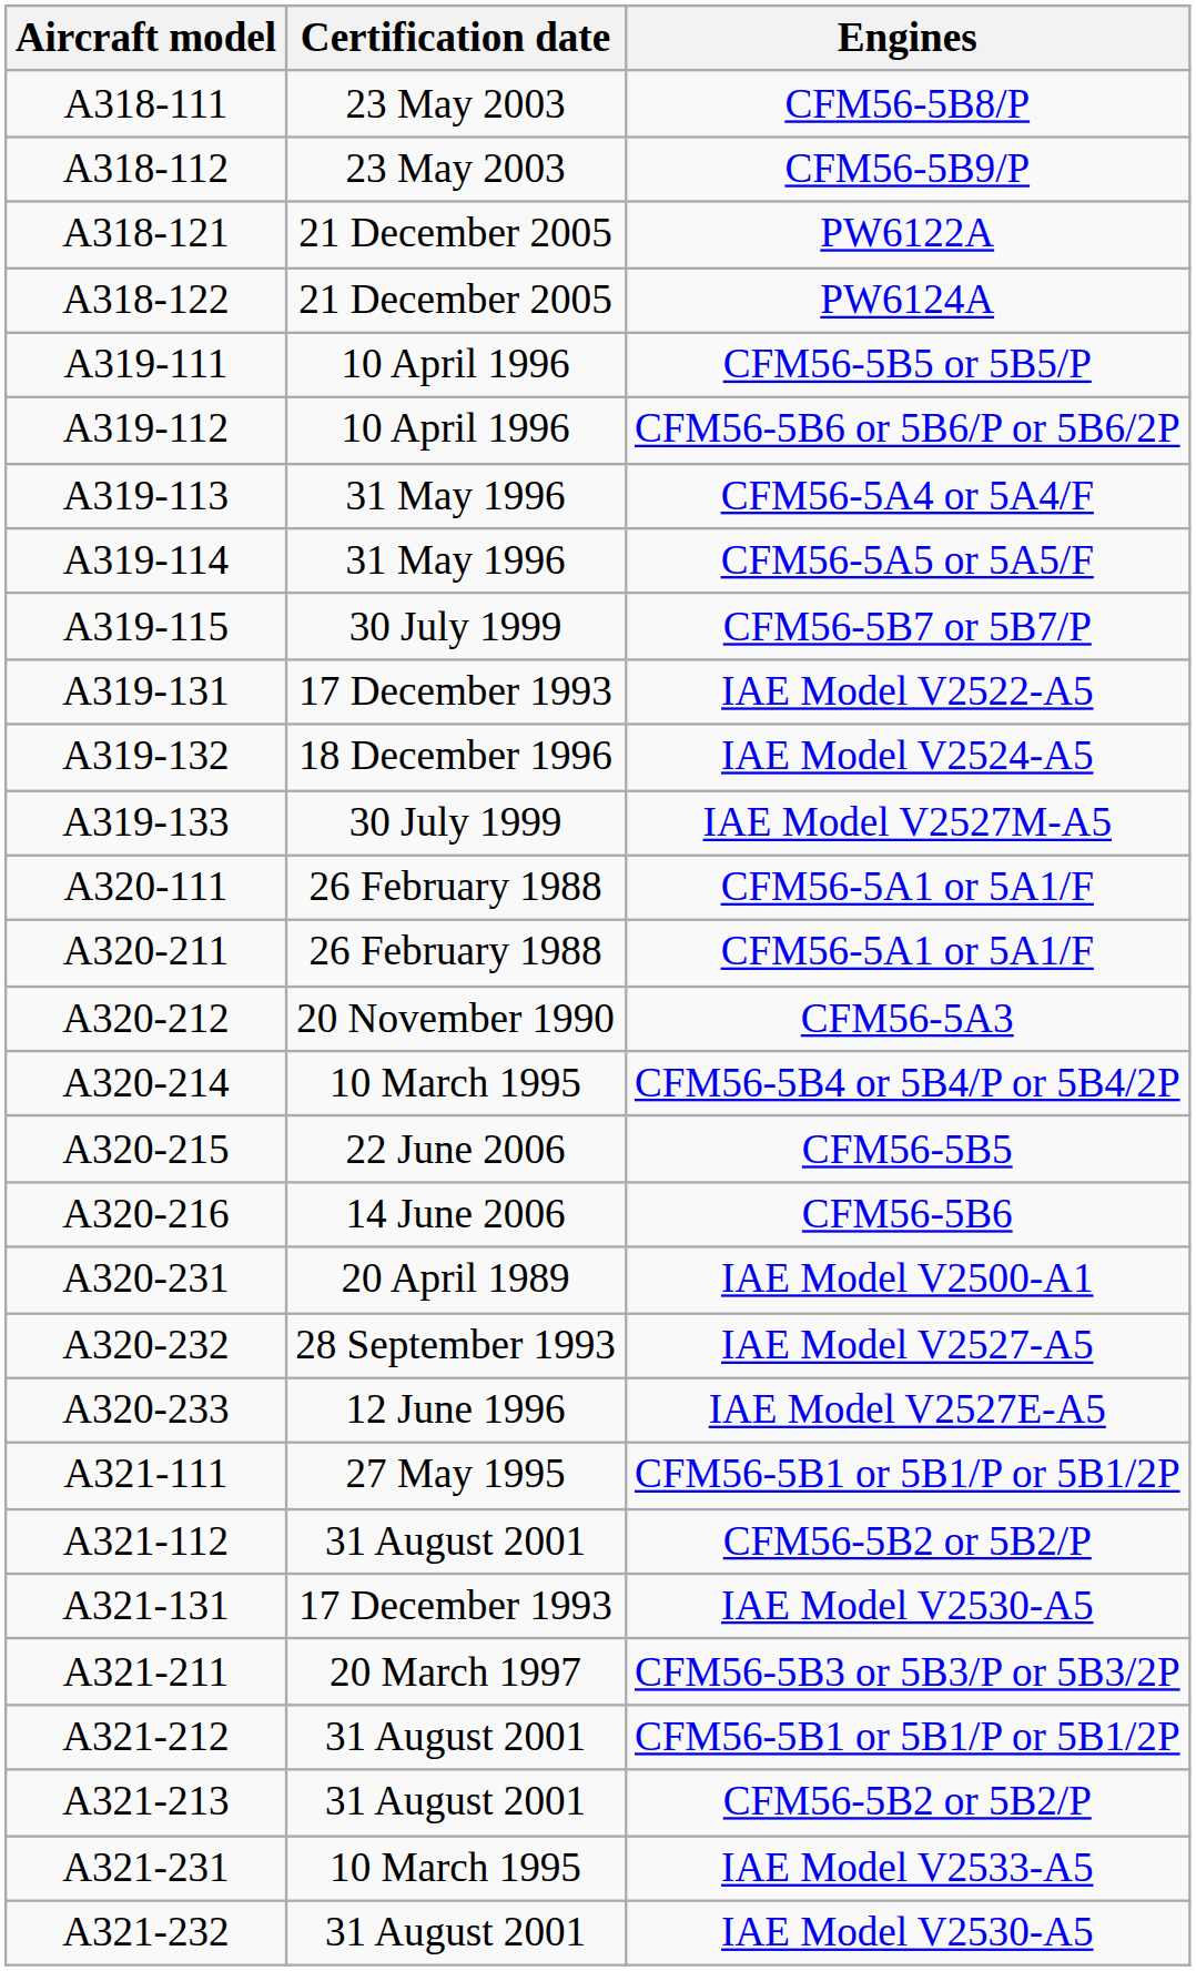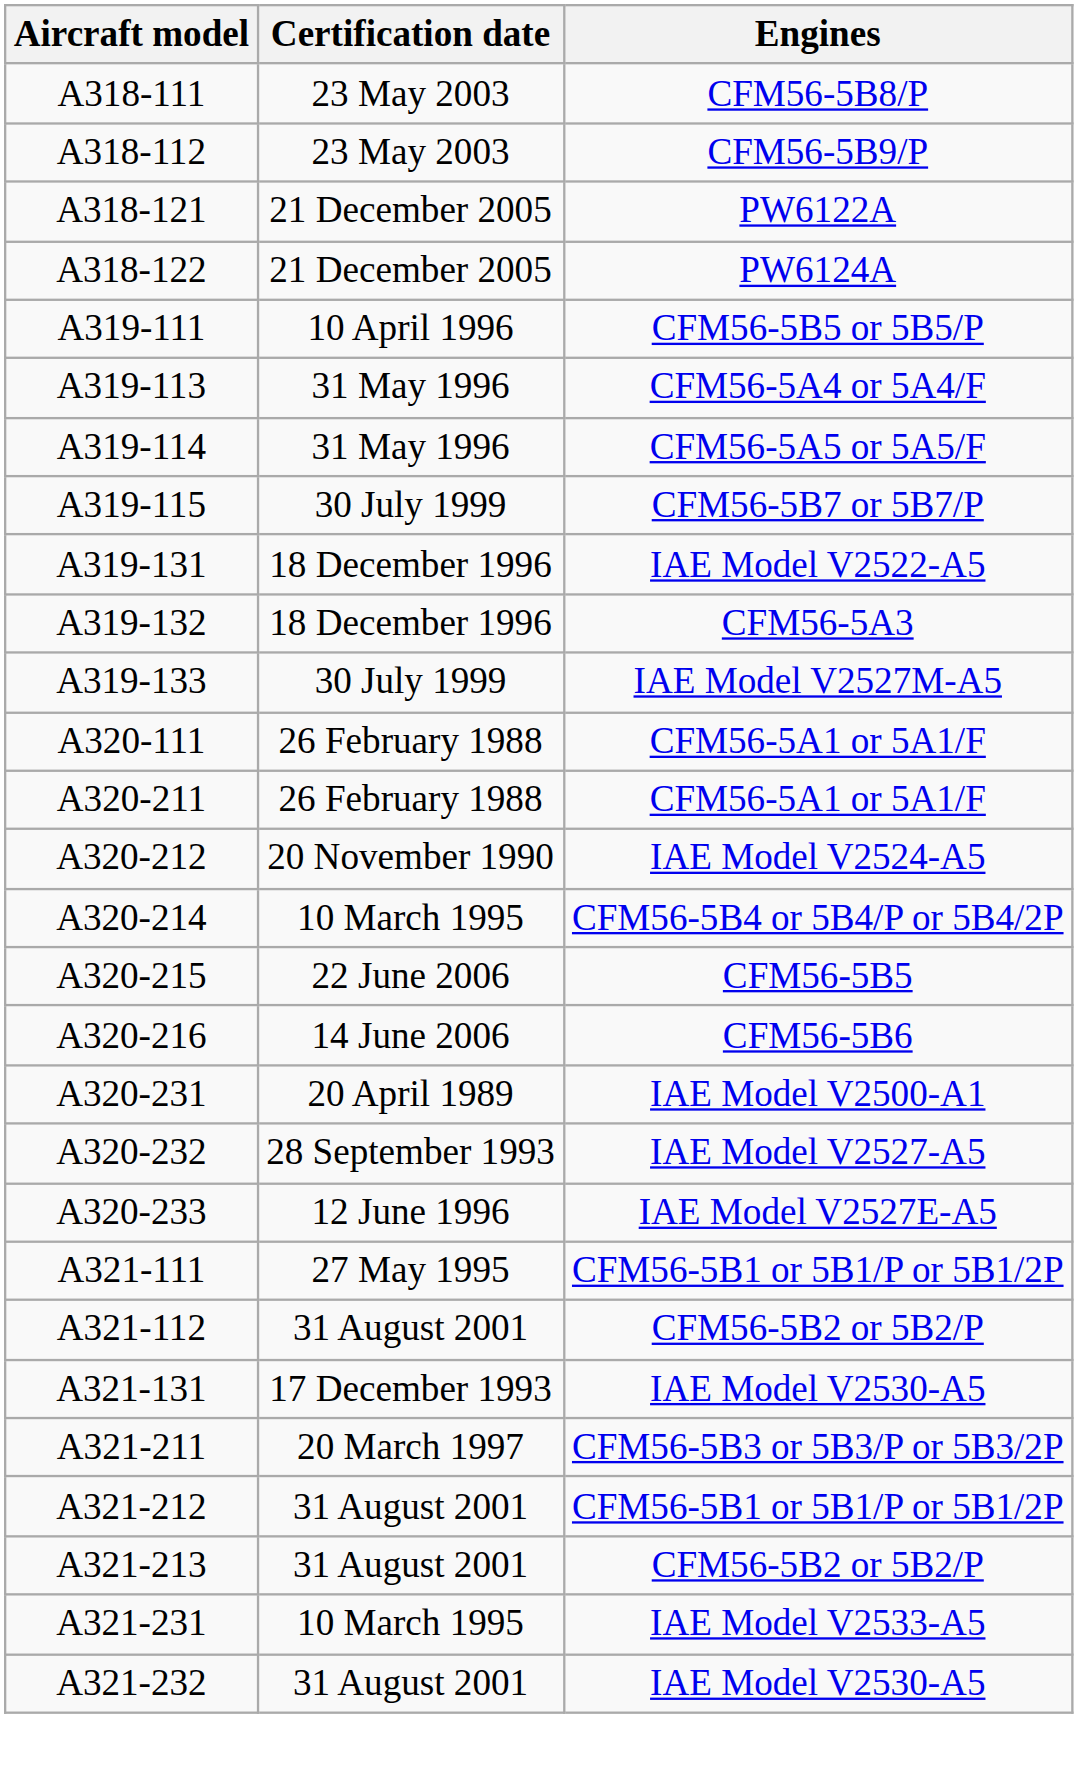- row: A319-112 | 10 April 1996 | CFM56-5B6 or 5B6/P or 5B6/2P
A319-131 | Certification date: 17 December 1993 -> 18 December 1996
A319-132 | Engines: IAE Model V2524-A5 -> CFM56-5A3
A320-212 | Engines: CFM56-5A3 -> IAE Model V2524-A5
